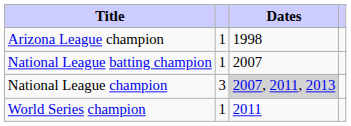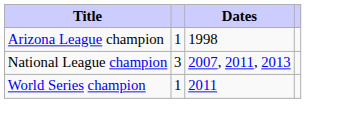- row: National League batting champion | 1 | 2007
National League champion | Dates: lightgrey background -> no background
